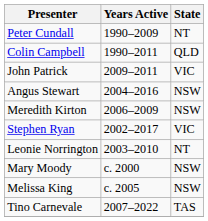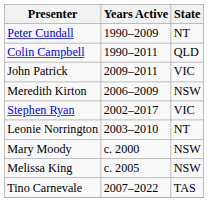- row: Angus Stewart | 2004–2016 | NSW
